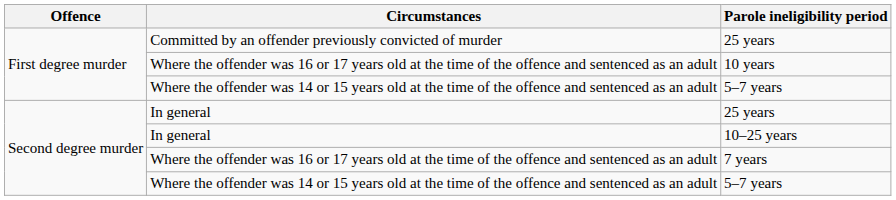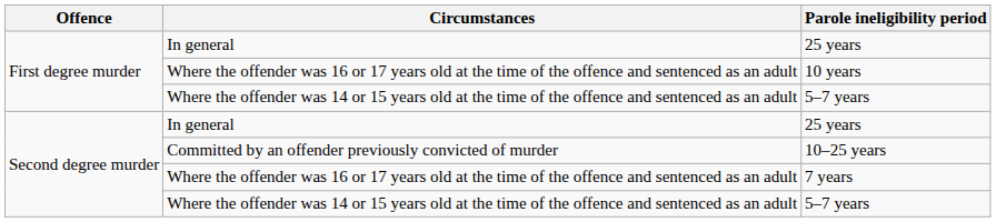First degree murder / 25 years | Circumstances: Committed by an offender previously convicted of murder -> In general
10–25 years | Circumstances: In general -> Committed by an offender previously convicted of murder
